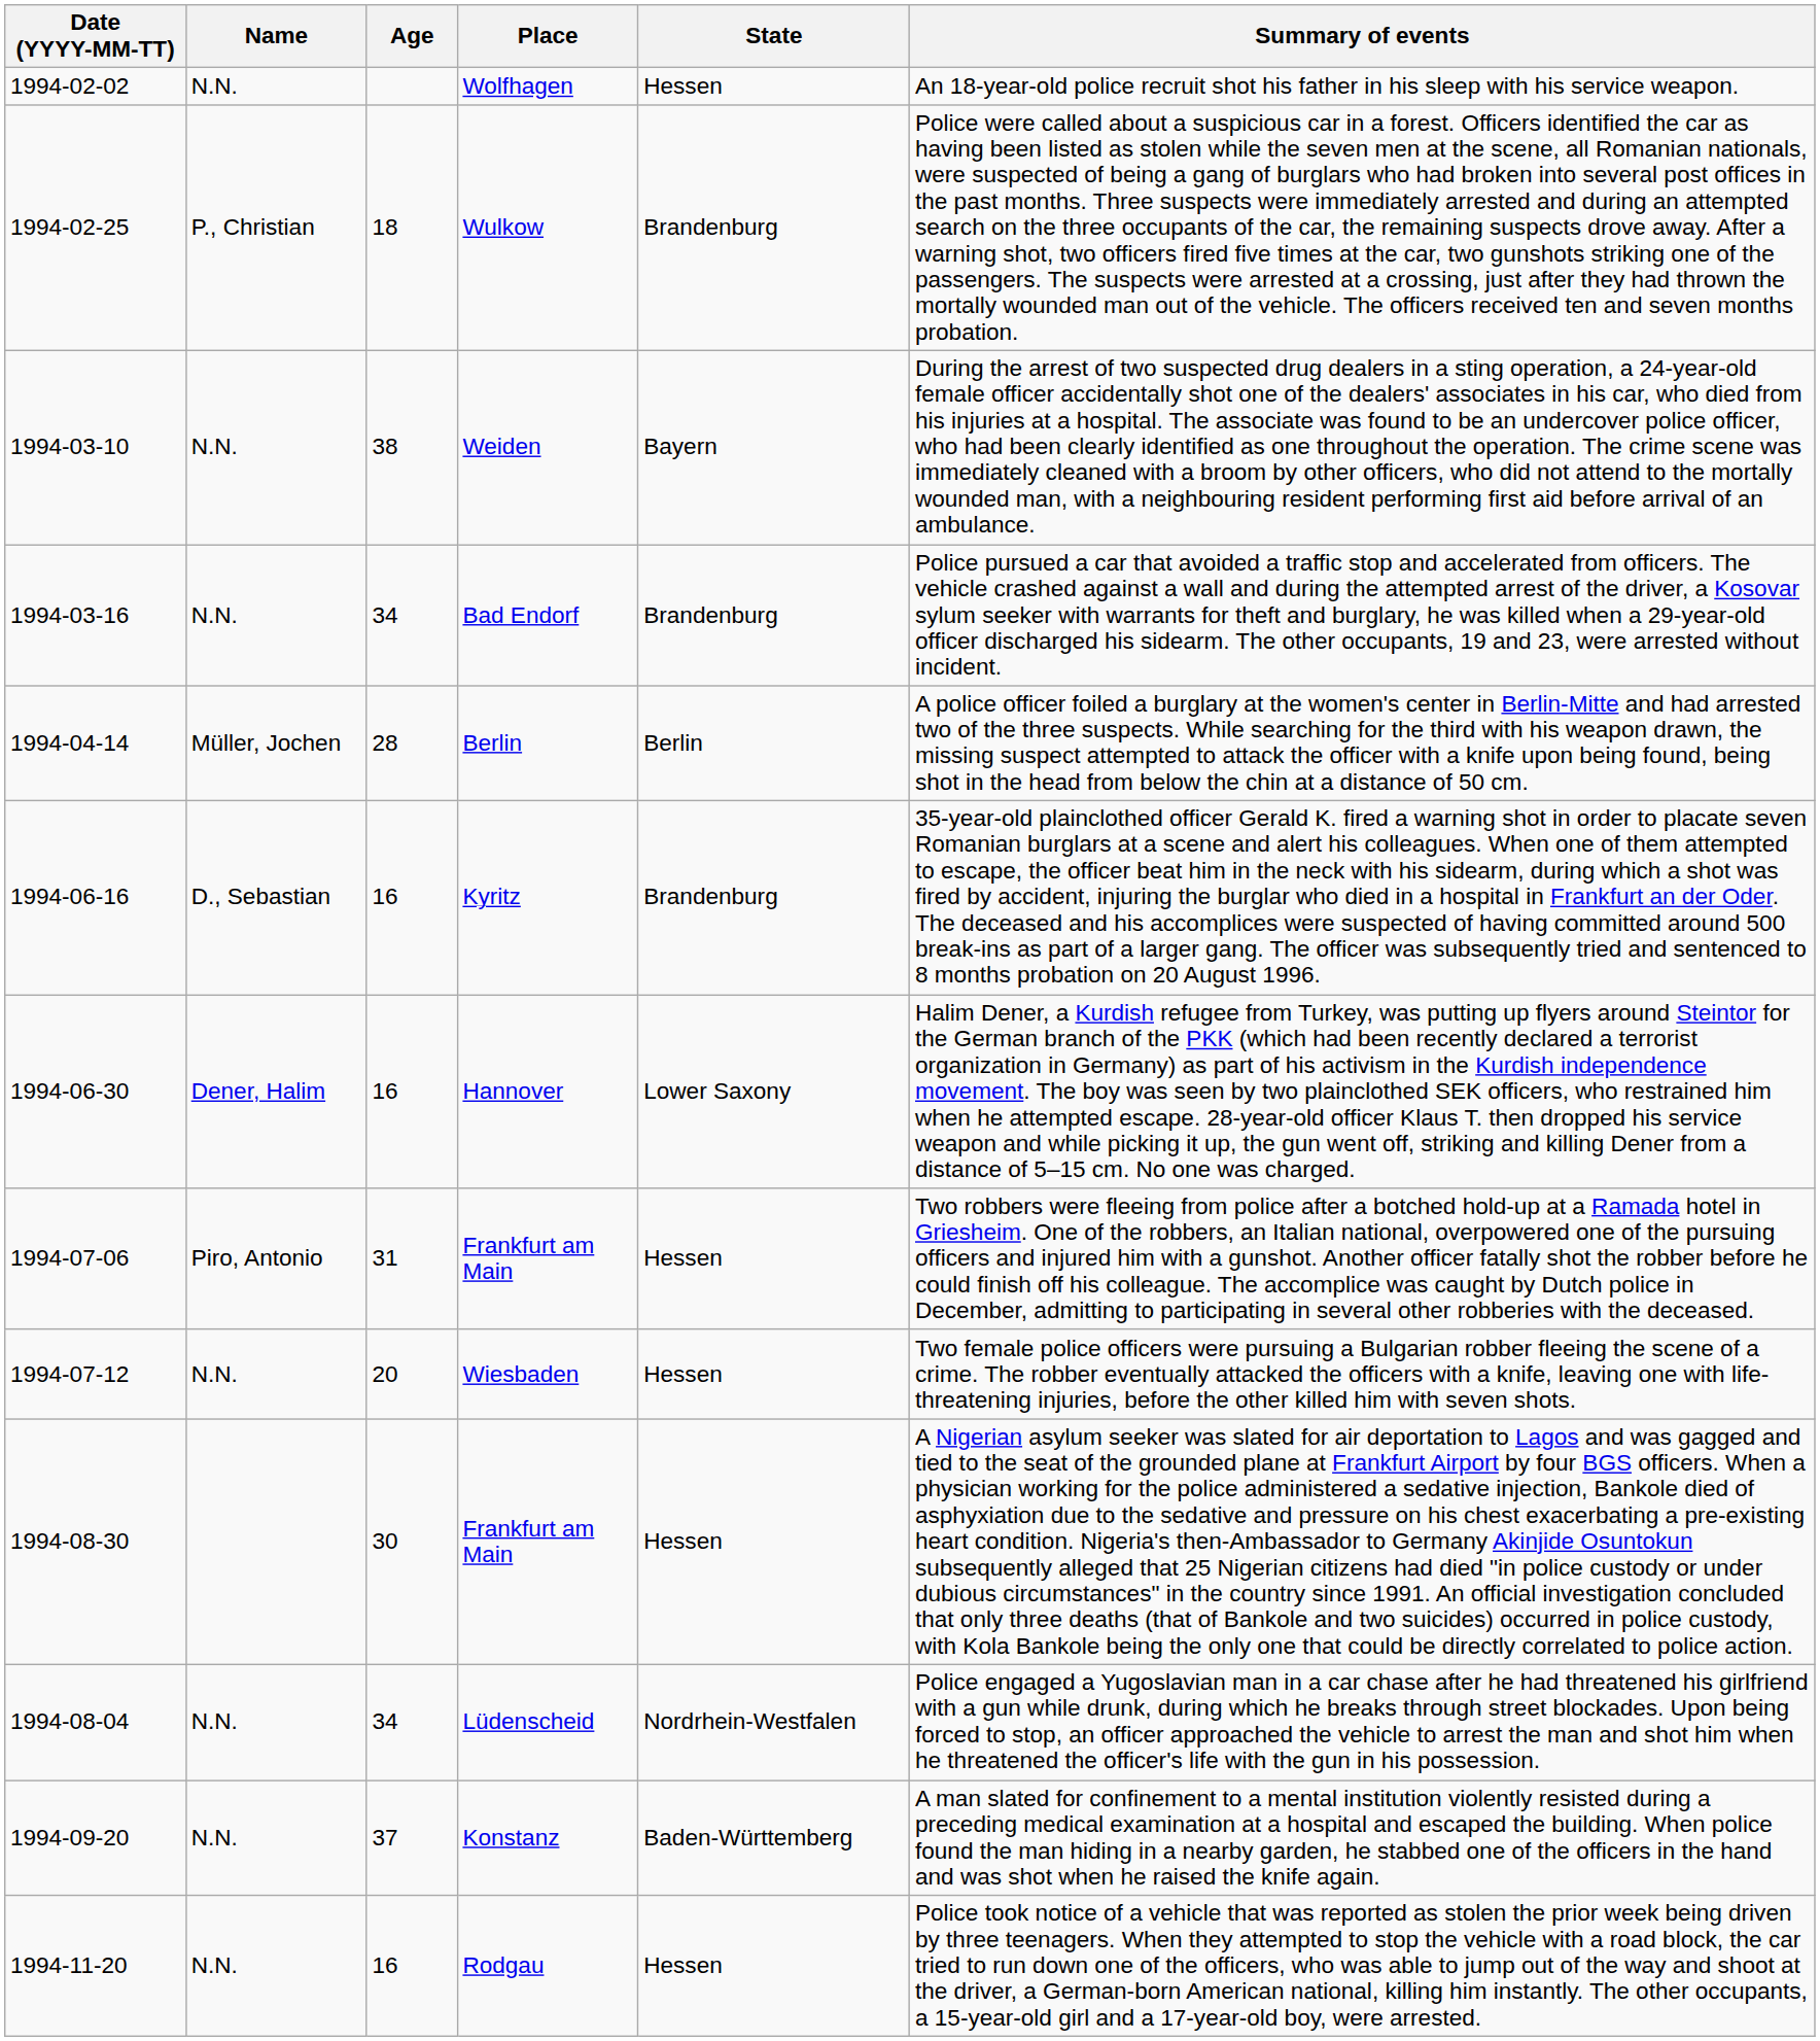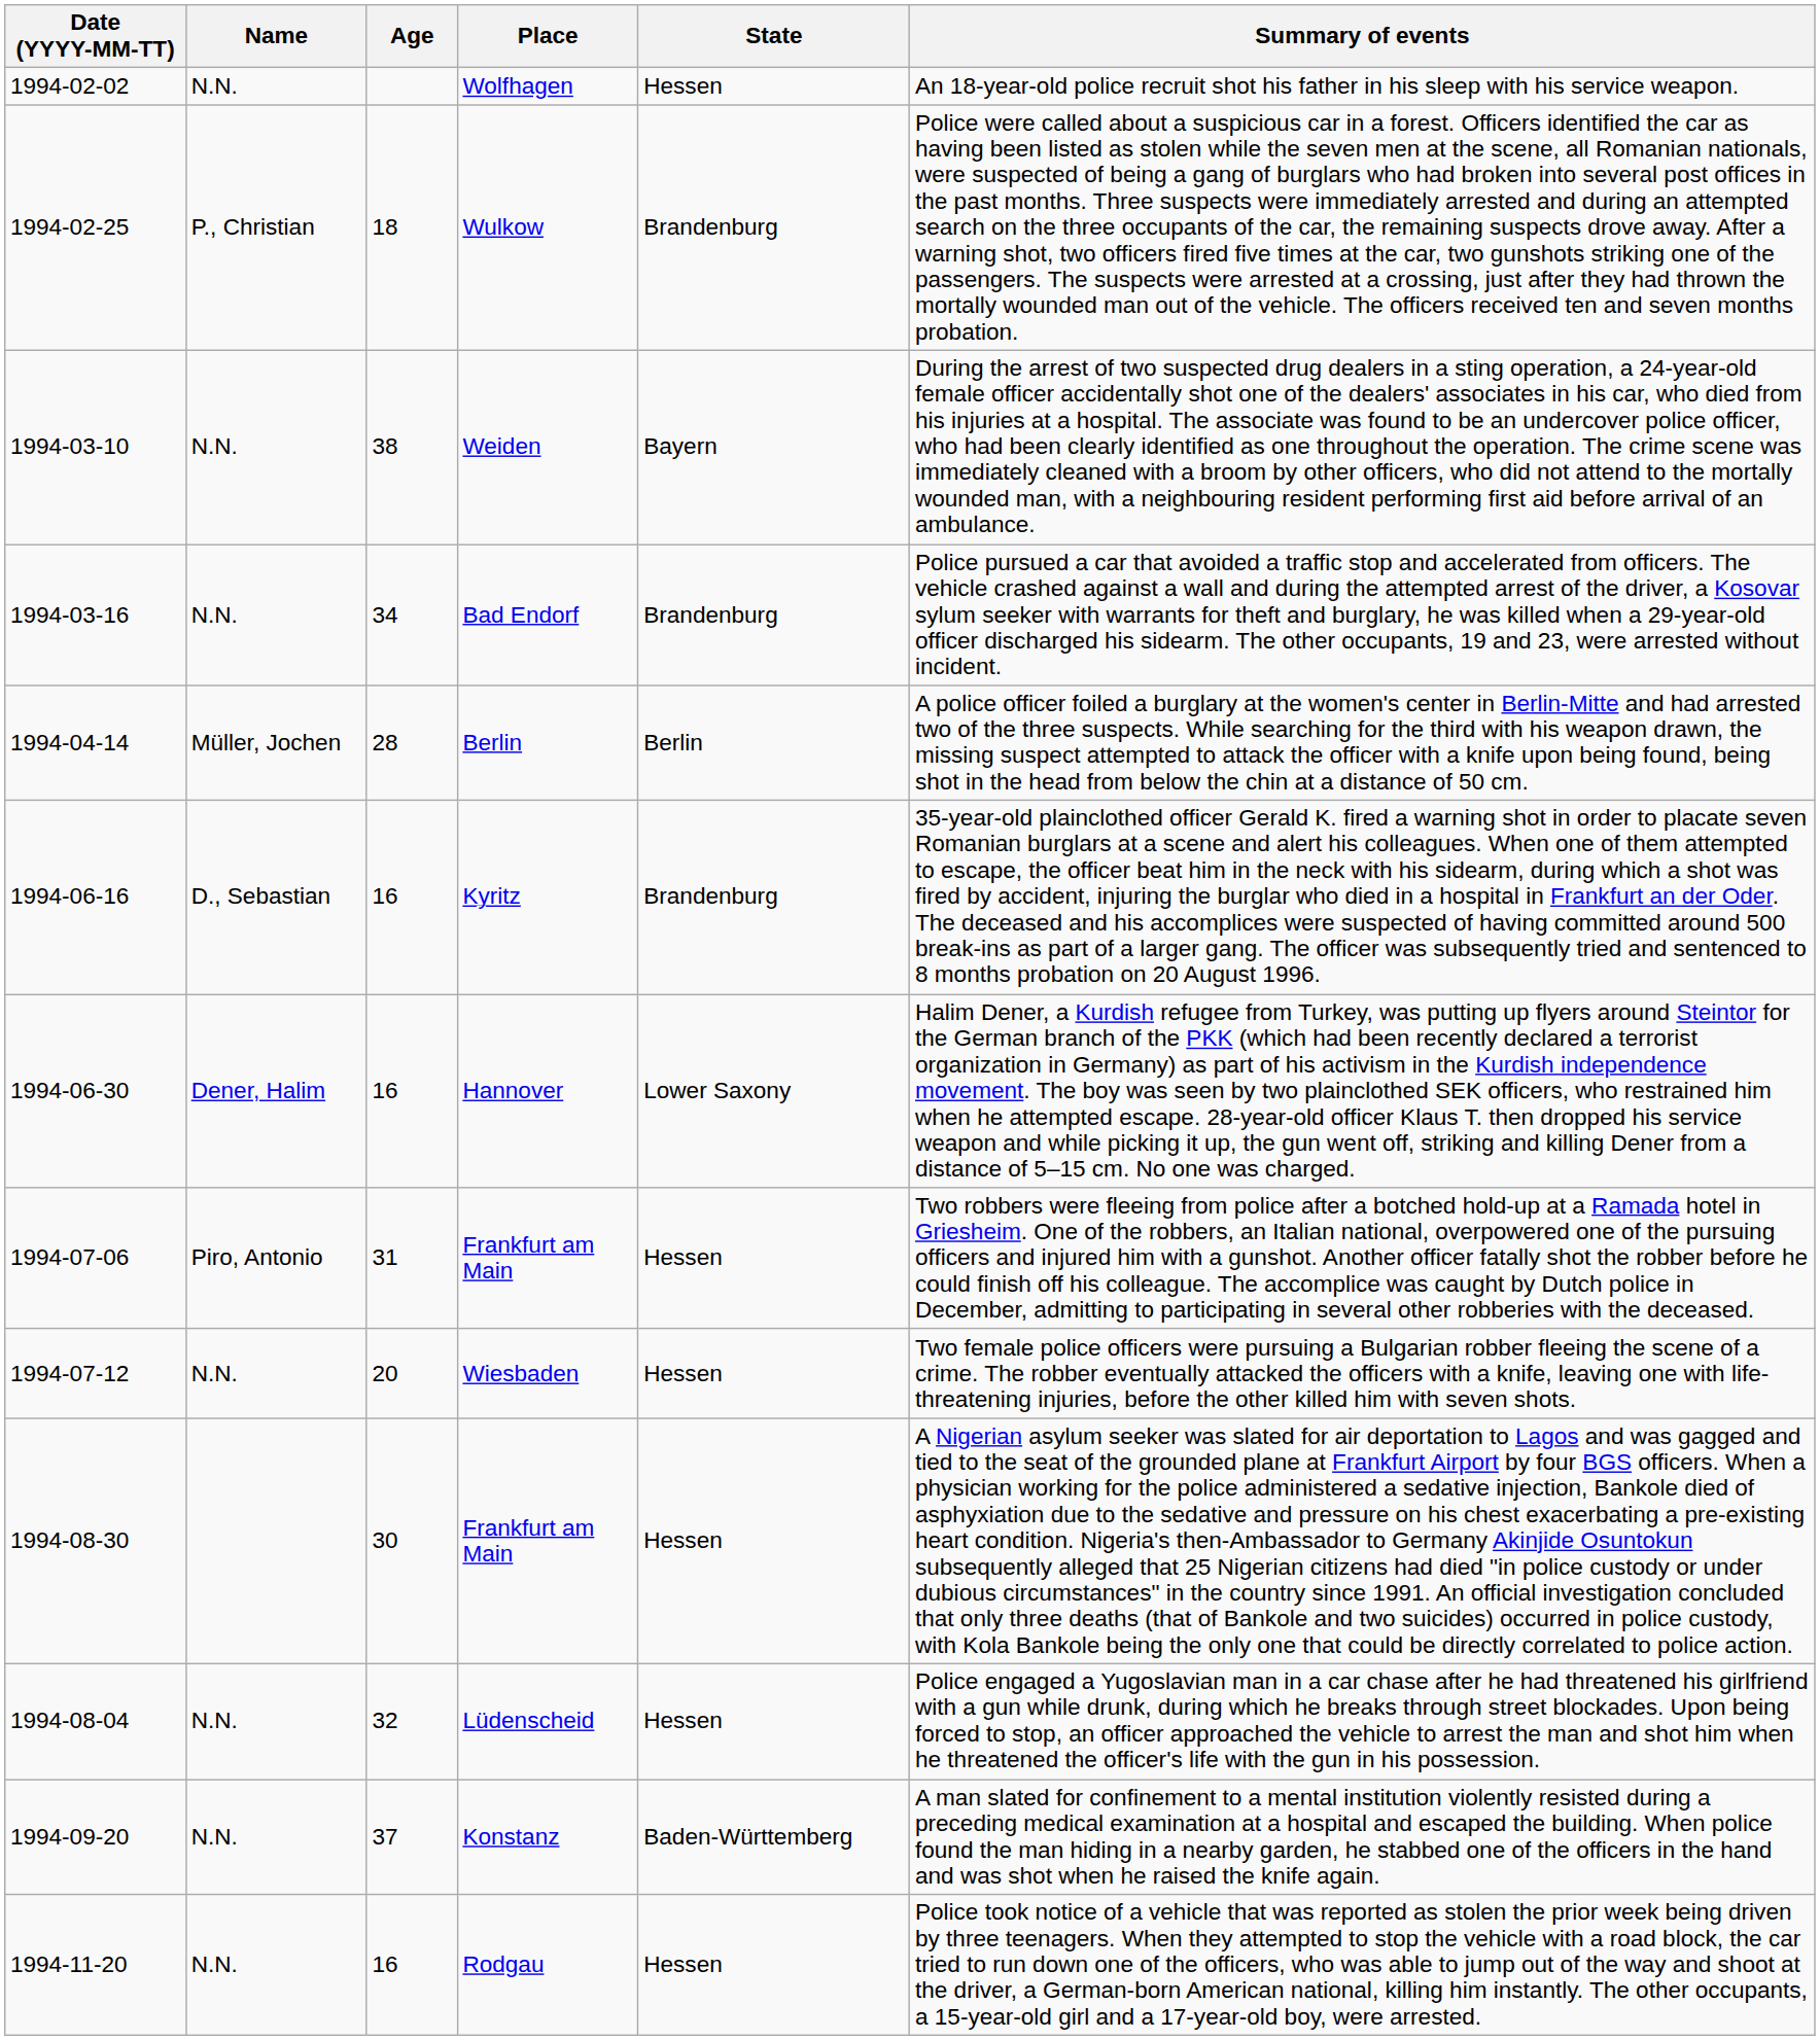Lüdenscheid | Age: 34 -> 32
Lüdenscheid | State: Nordrhein-Westfalen -> Hessen
